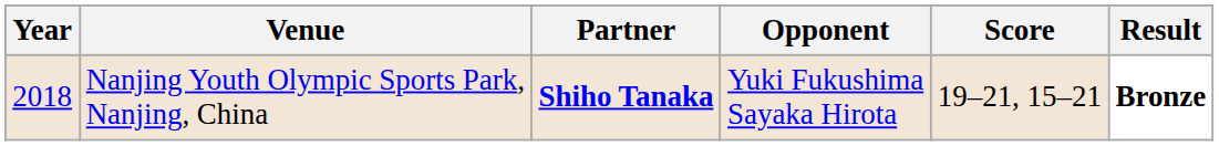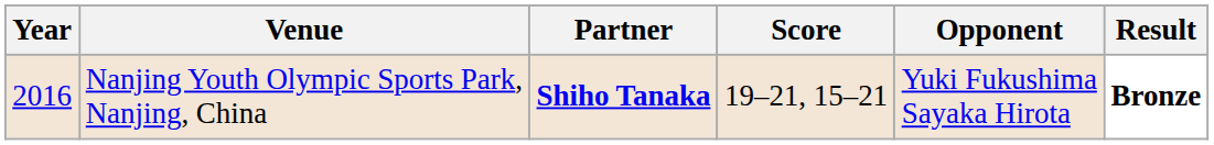columns swapped: Opponent <-> Score
Nanjing Youth Olympic Sports Park, Nanjing, China | Year: 2018 -> 2016
